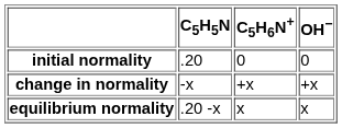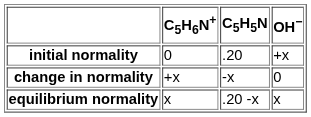columns swapped: C5H5N <-> C5H6N+
initial normality | OH−: 0 -> +x
change in normality | OH−: +x -> 0
